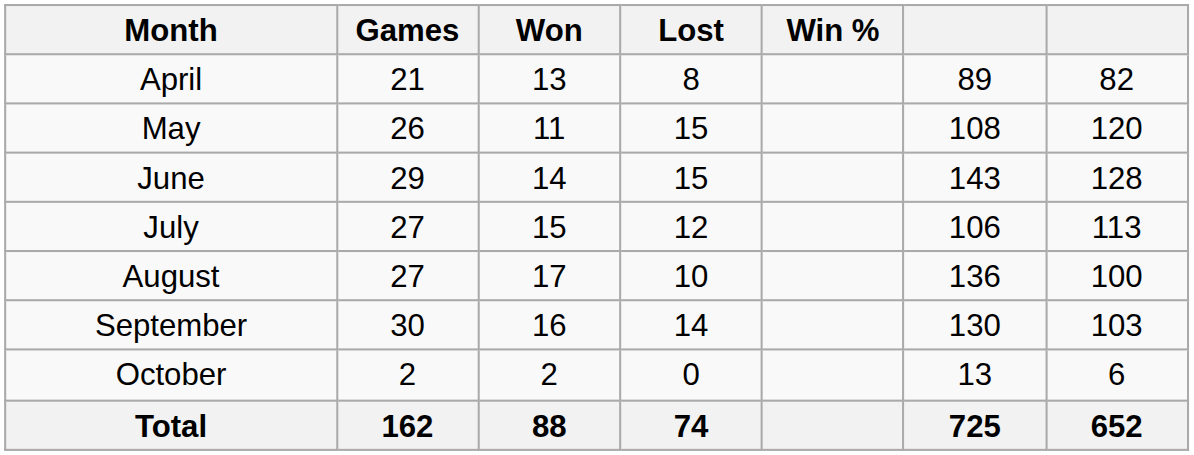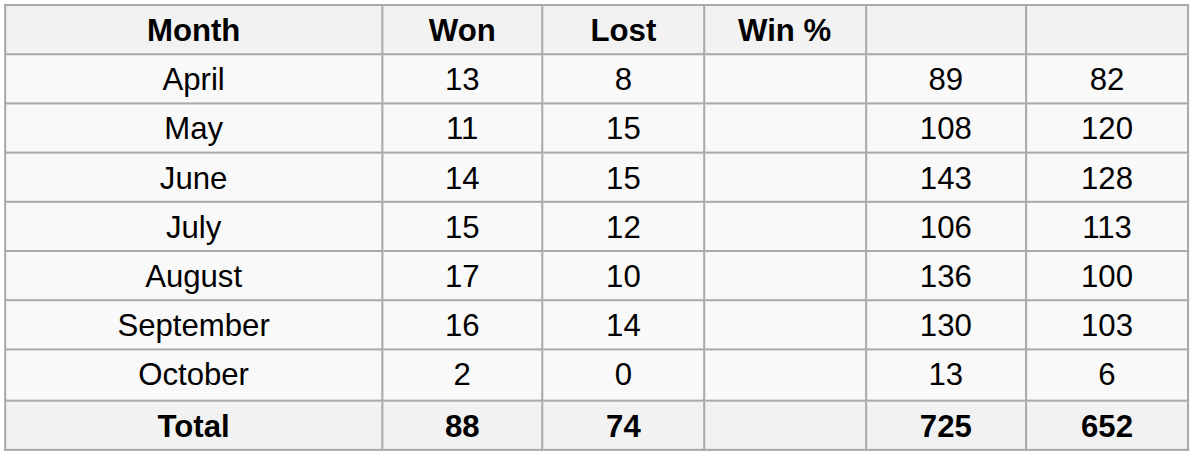- column: Games | 21 | 26 | 29 | 27 | 27 | 30 | 2 | 162
